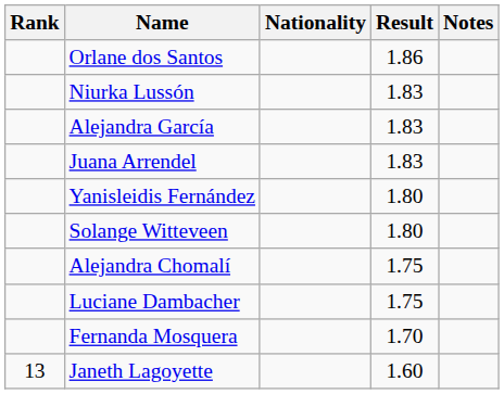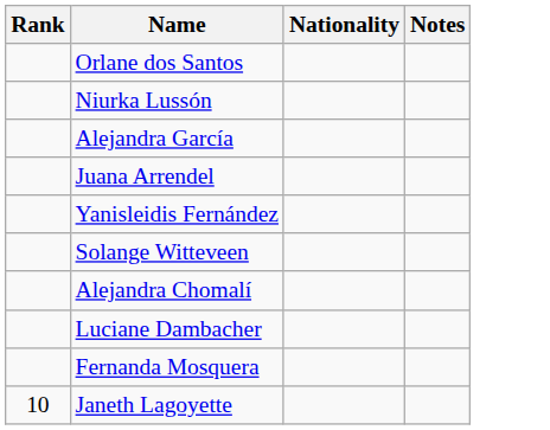- column: Result | 1.86 | 1.83 | 1.83 | 1.83 | 1.80 | 1.80 | 1.75 | 1.75 | 1.70 | 1.60
Janeth Lagoyette | Rank: 13 -> 10
